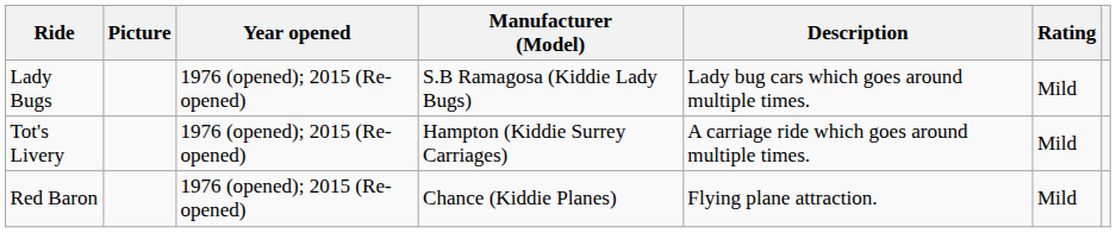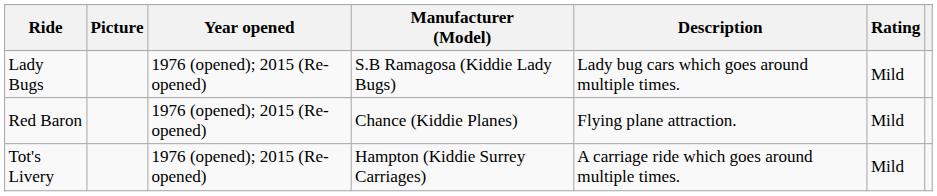rows swapped: Red Baron <-> Tot's Livery
